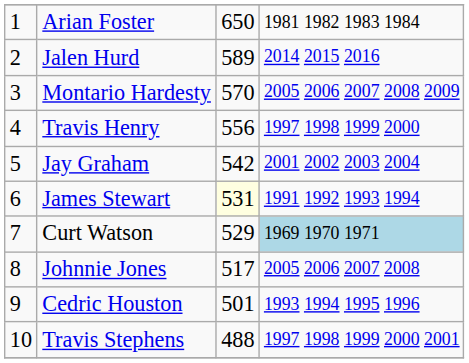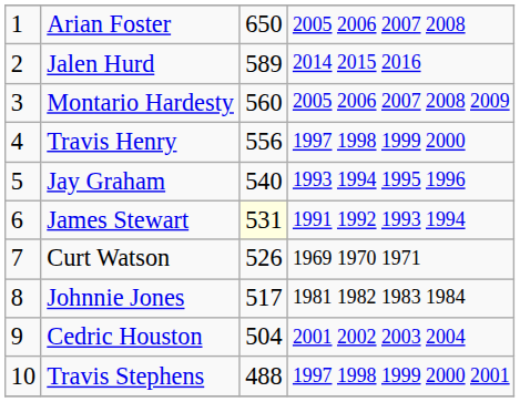Arian Foster | column 4: 1981 1982 1983 1984 -> 2005 2006 2007 2008
Montario Hardesty | column 3: 570 -> 560
Jay Graham | column 3: 542 -> 540
Jay Graham | column 4: 2001 2002 2003 2004 -> 1993 1994 1995 1996
Curt Watson | column 3: 529 -> 526
Curt Watson | column 4: lightblue background -> no background
Johnnie Jones | column 4: 2005 2006 2007 2008 -> 1981 1982 1983 1984
Cedric Houston | column 3: 501 -> 504
Cedric Houston | column 4: 1993 1994 1995 1996 -> 2001 2002 2003 2004
